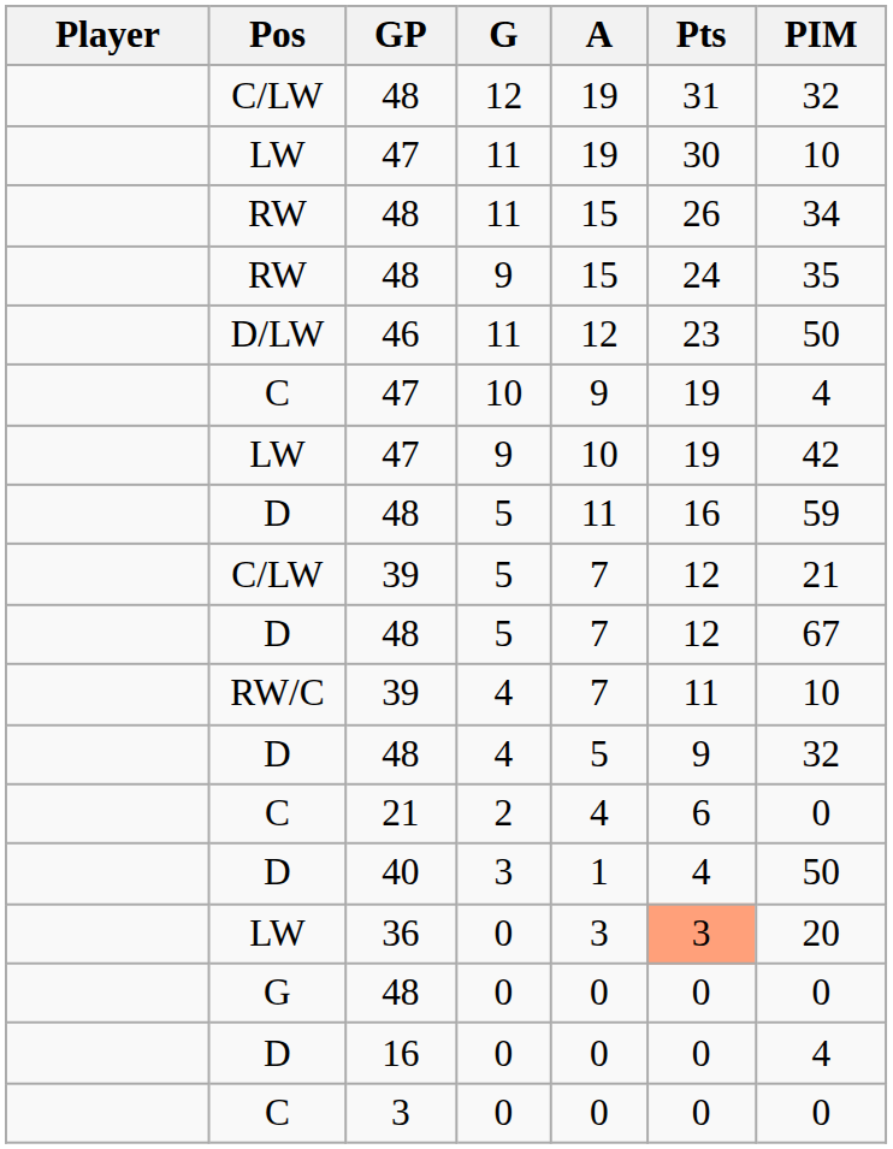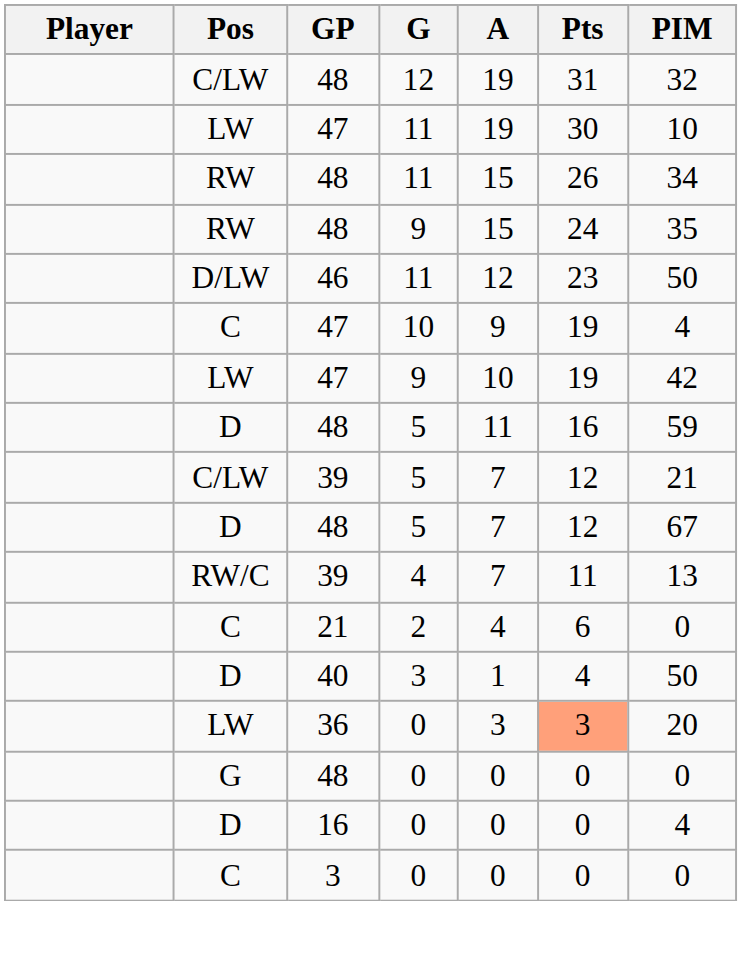39 / 4 | PIM: 10 -> 13
- row: D | 48 | 4 | 5 | 9 | 32
